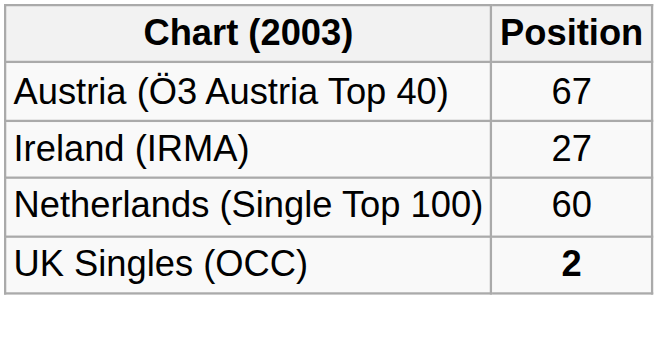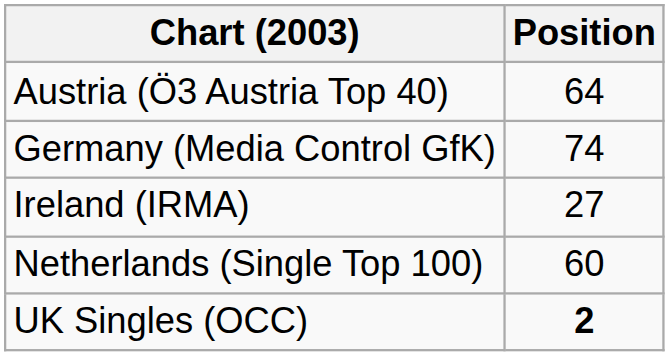Austria (Ö3 Austria Top 40) | Position: 67 -> 64
+ row: Germany (Media Control GfK) | 74
